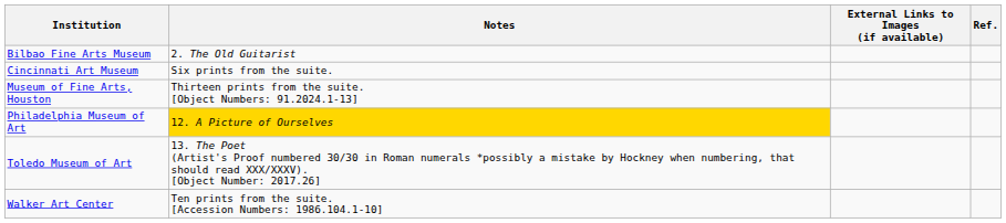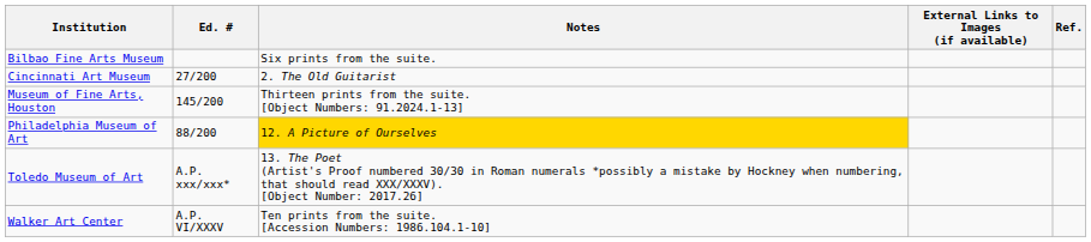+ column: Ed. # | 27/200 | 145/200 | 88/200 | A.P. xxx/xxx* | A.P. VI/XXXV
Bilbao Fine Arts Museum | Notes: 2. The Old Guitarist -> Six prints from the suite.
Cincinnati Art Museum | Notes: Six prints from the suite. -> 2. The Old Guitarist
